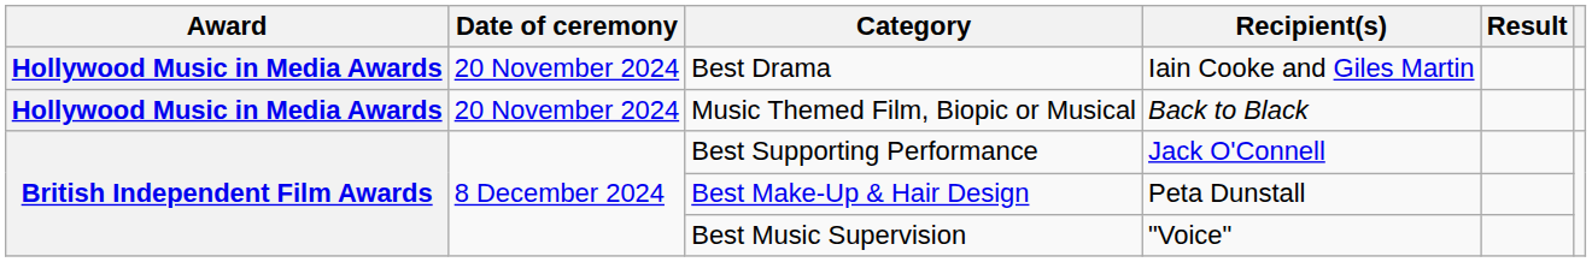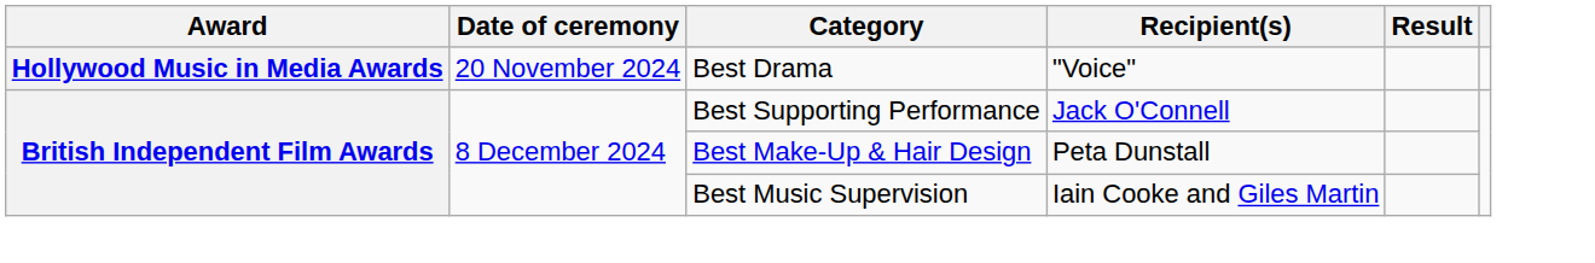Best Drama | Recipient(s): Iain Cooke and Giles Martin -> "Voice"
- row: Hollywood Music in Media Awards | 20 November 2024 | Music Themed Film, Biopic or Musical | Back to Black
Best Music Supervision | Recipient(s): "Voice" -> Iain Cooke and Giles Martin
